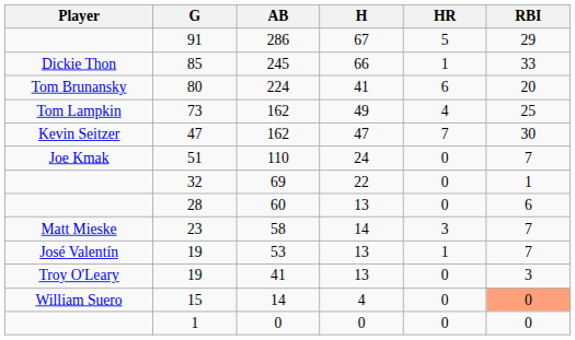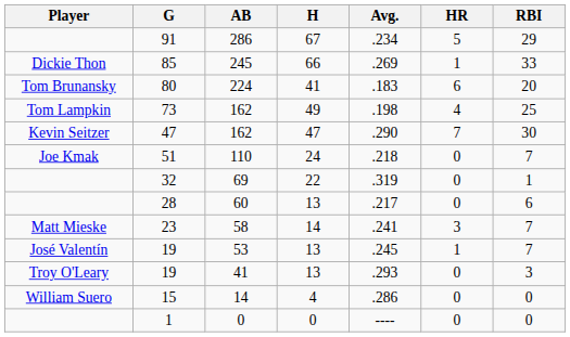+ column: Avg. | .234 | .269 | .183 | .198 | .290 | .218 | .319 | .217 | .241 | .245 | .293 | .286 | ----
15 | RBI: lightsalmon background -> no background
